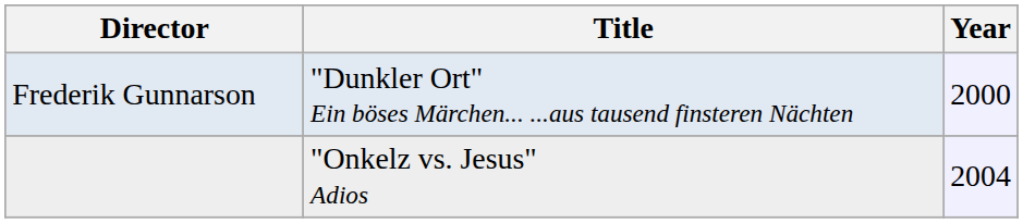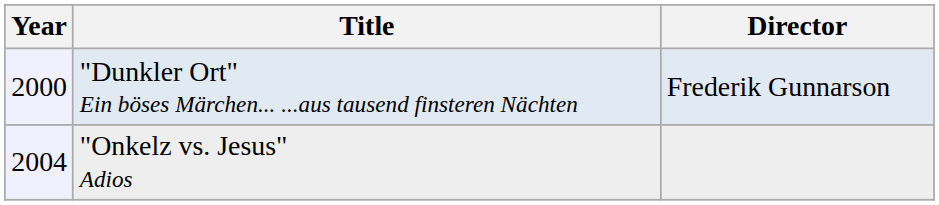columns swapped: Year <-> Director
